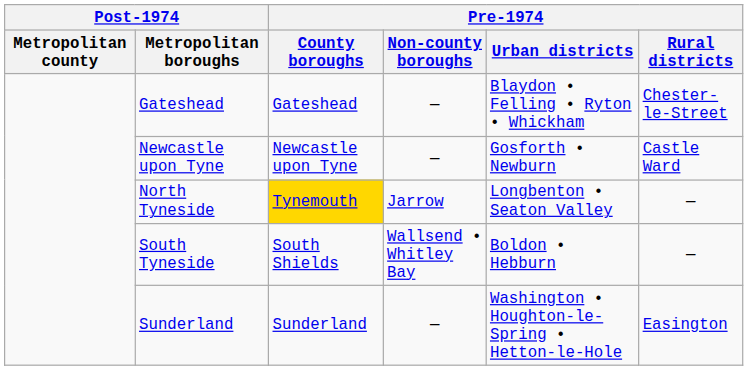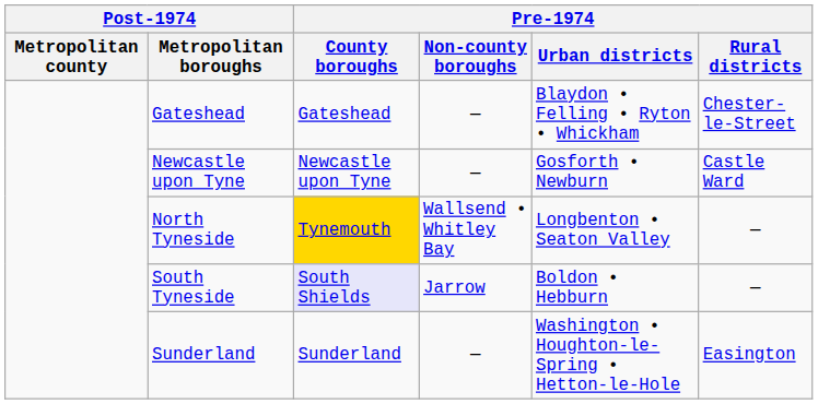North Tyneside | Pre-1974 / Non-county boroughs: Jarrow -> Wallsend • Whitley Bay
South Tyneside | Pre-1974 / County boroughs: no background -> lavender background
South Tyneside | Pre-1974 / Non-county boroughs: Wallsend • Whitley Bay -> Jarrow
